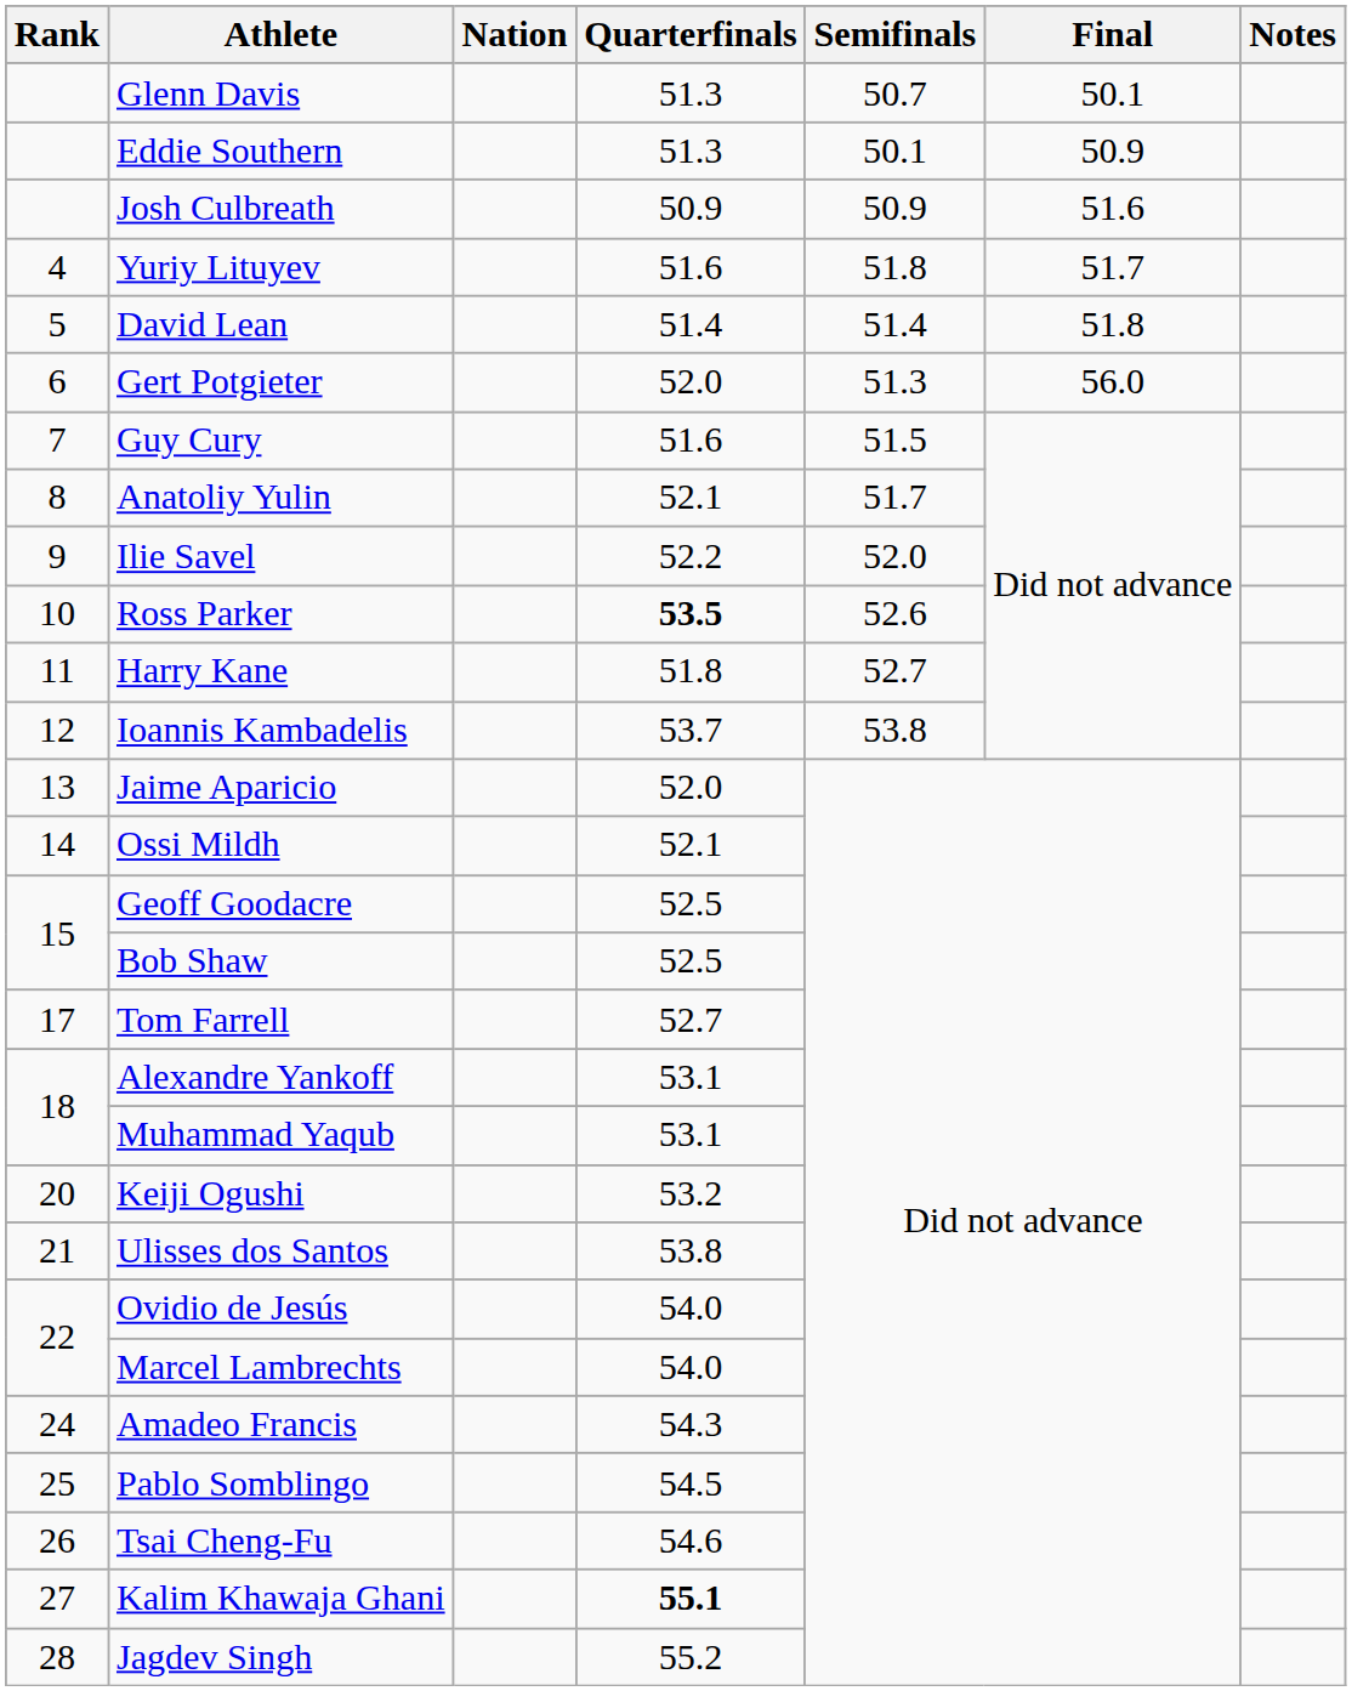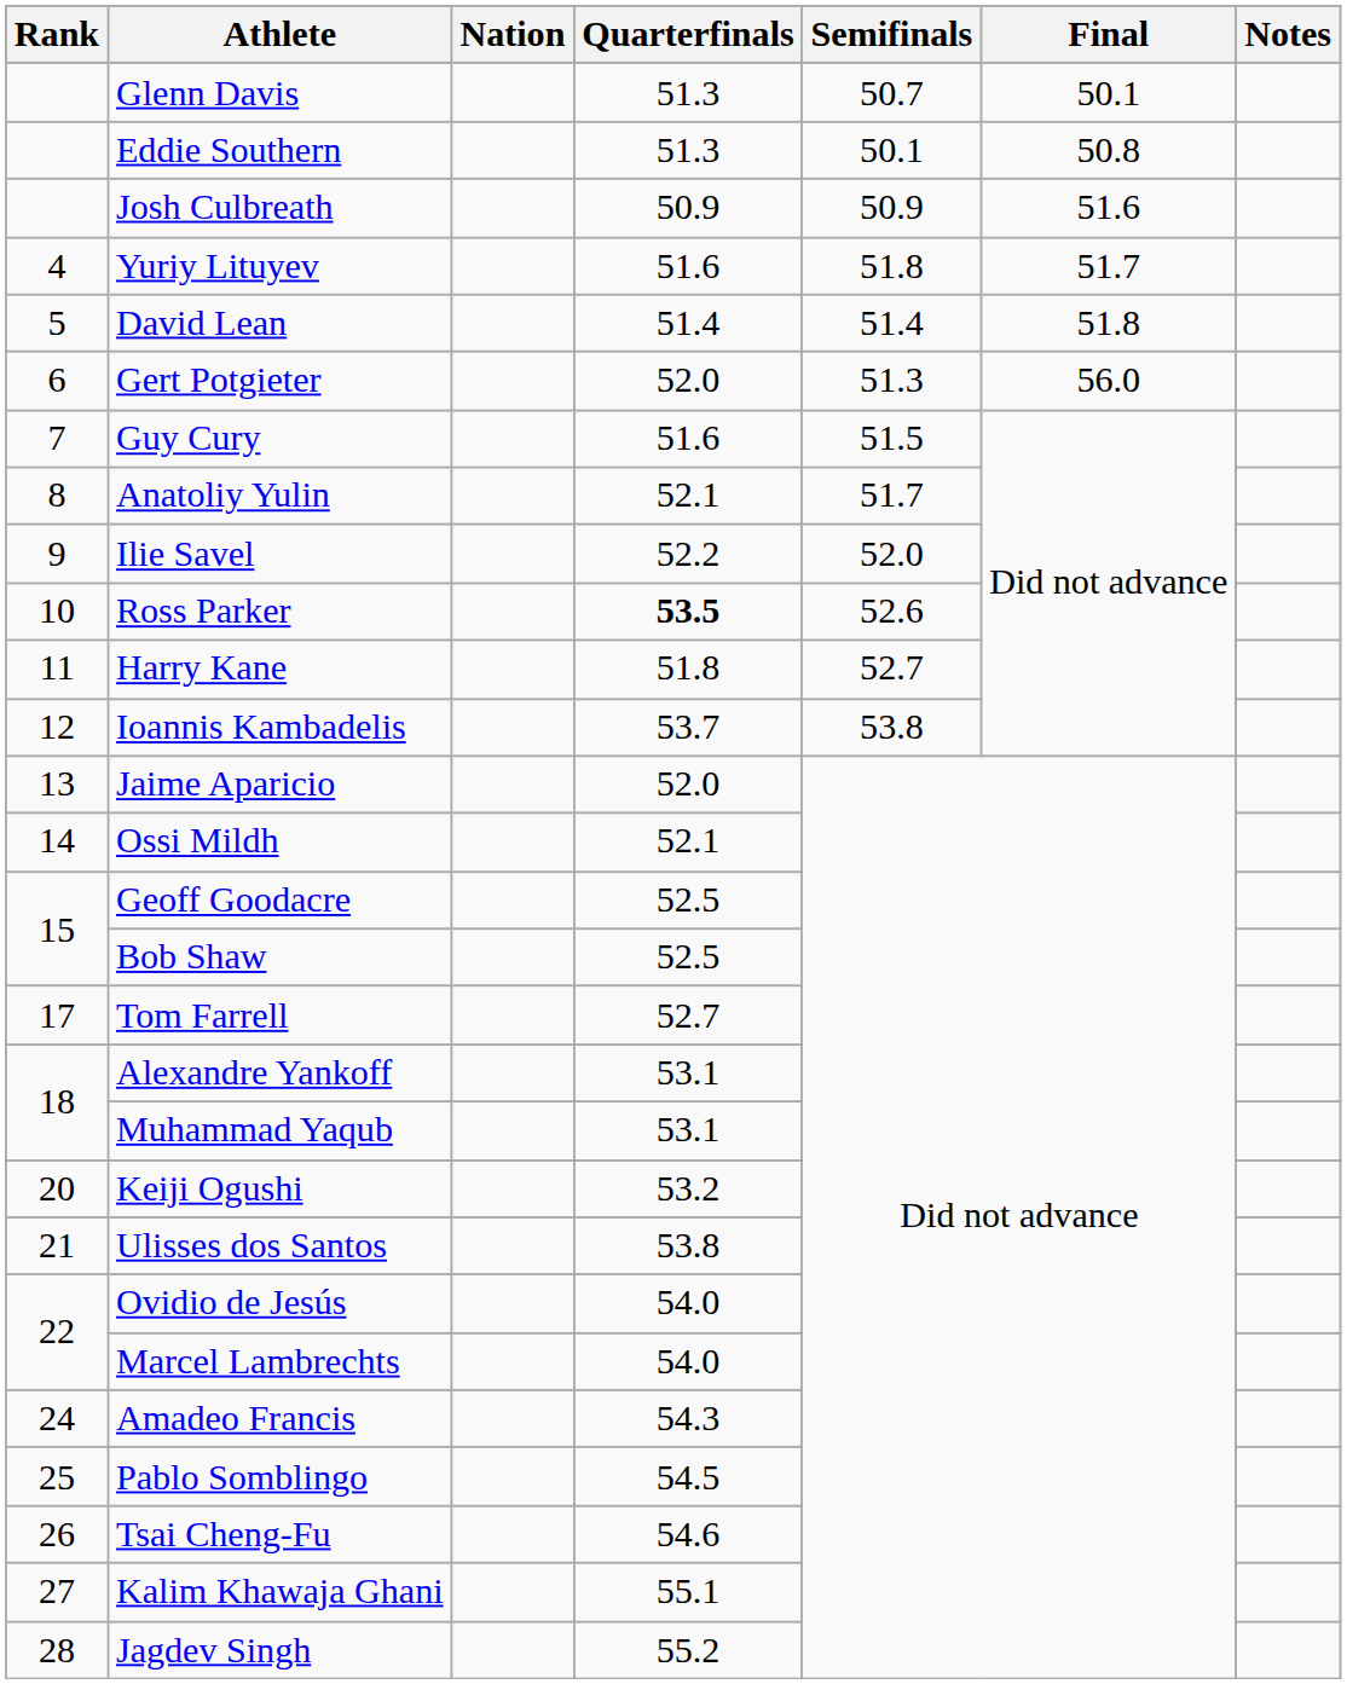Eddie Southern | Final: 50.9 -> 50.8
Kalim Khawaja Ghani | Quarterfinals: bold -> normal
